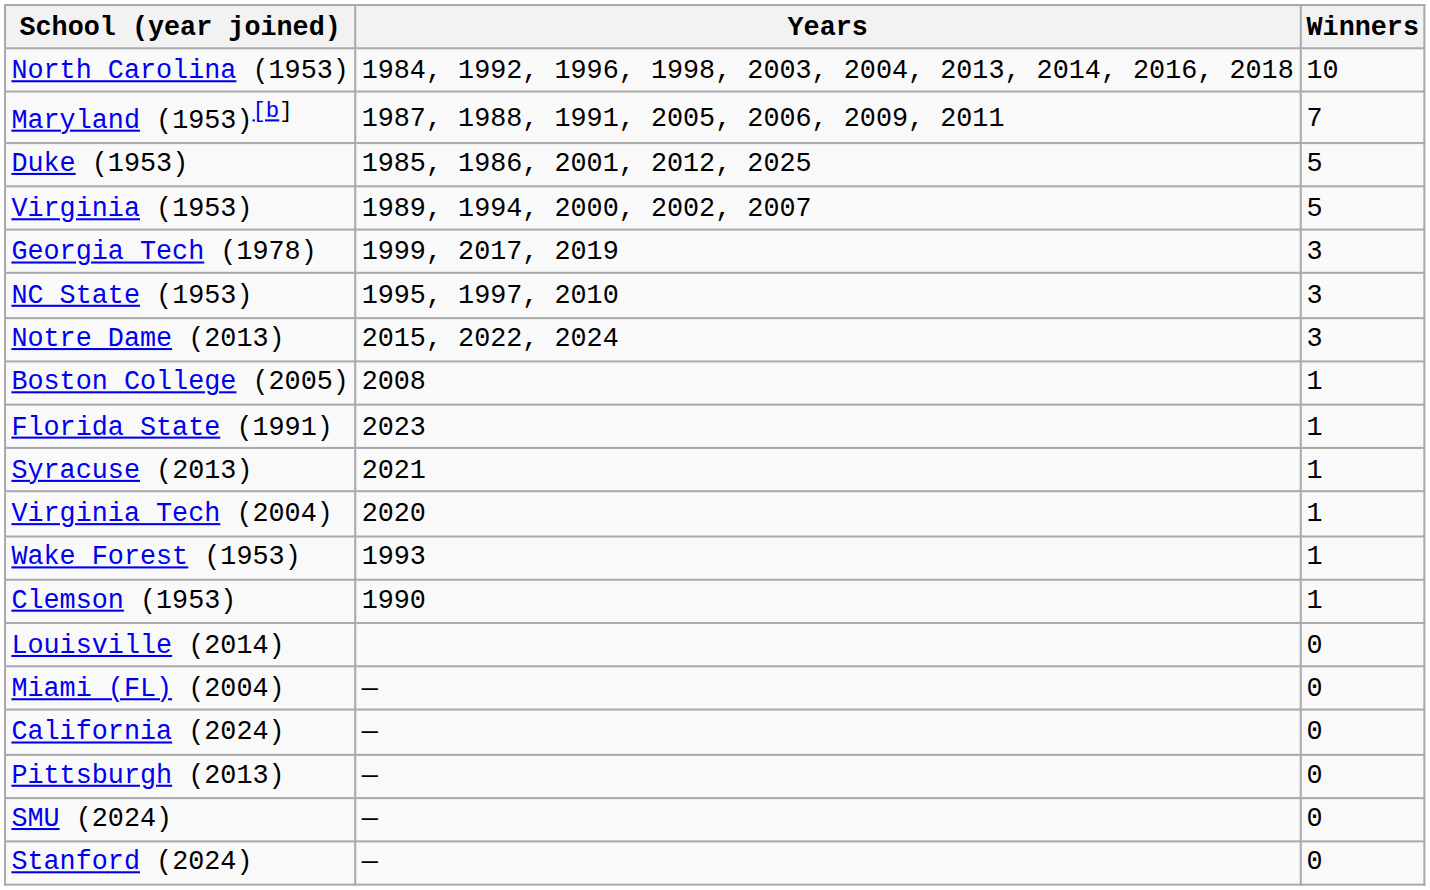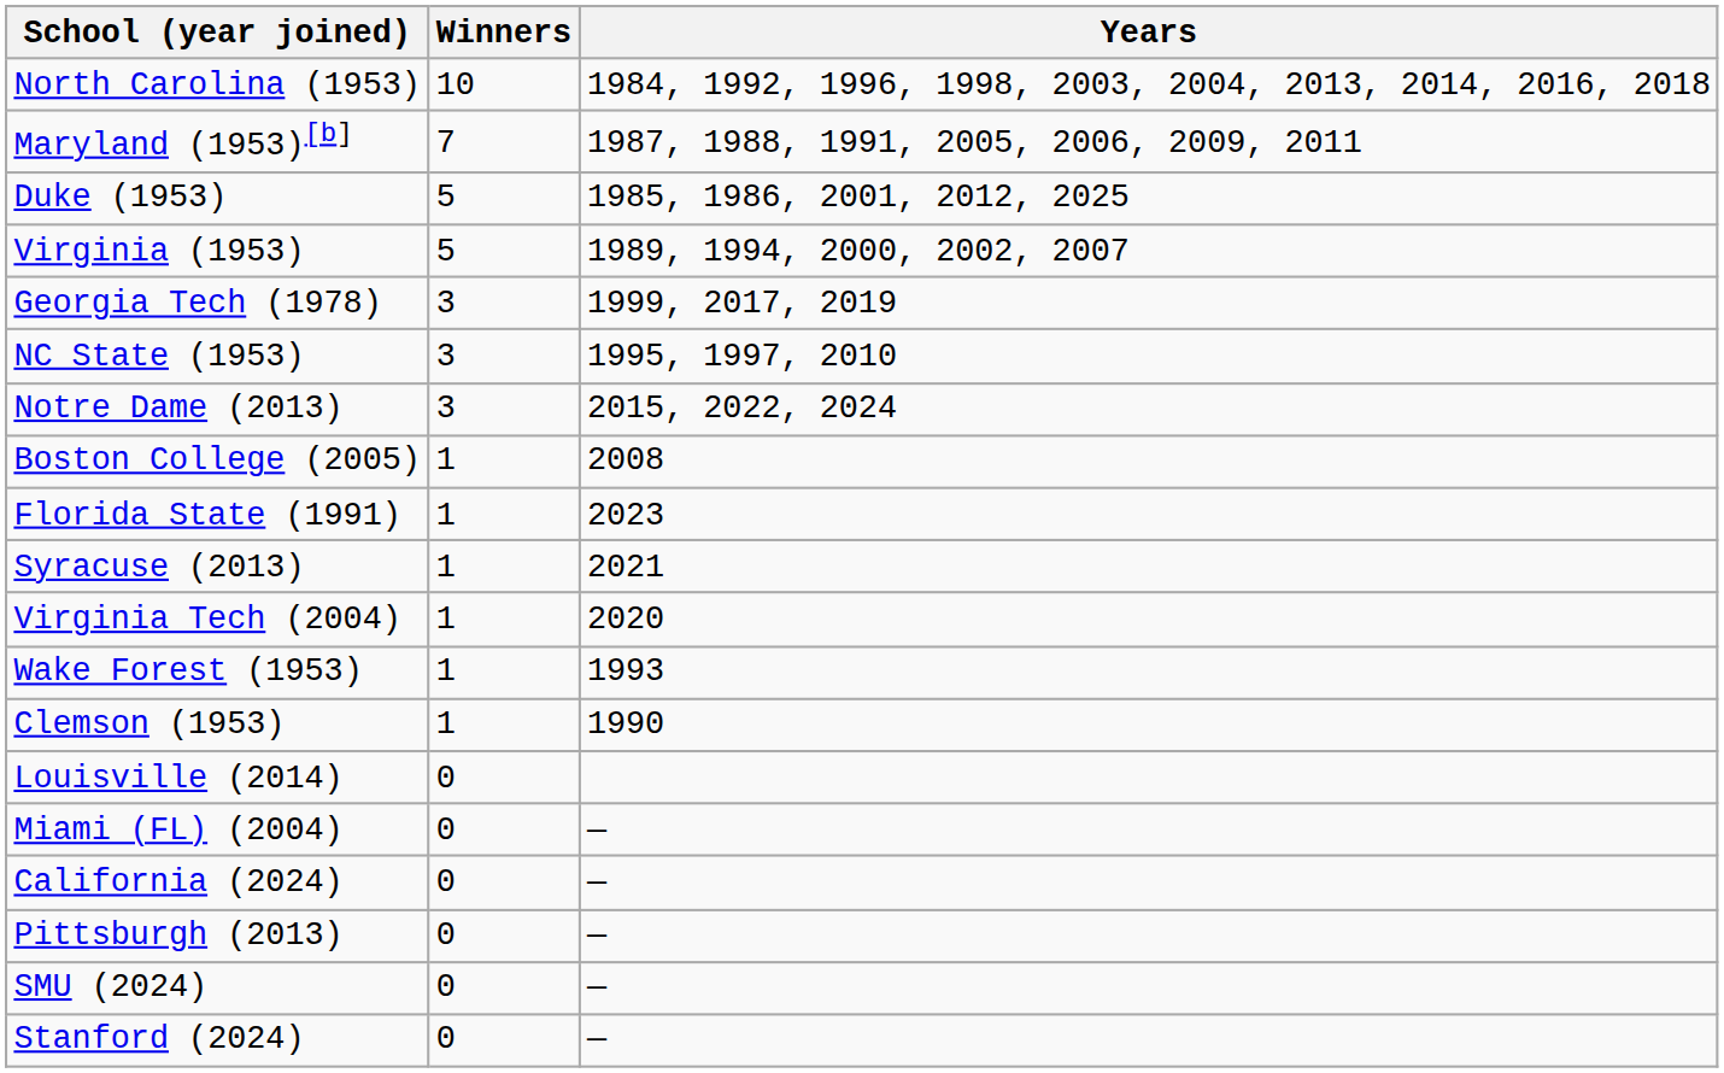columns swapped: Winners <-> Years
